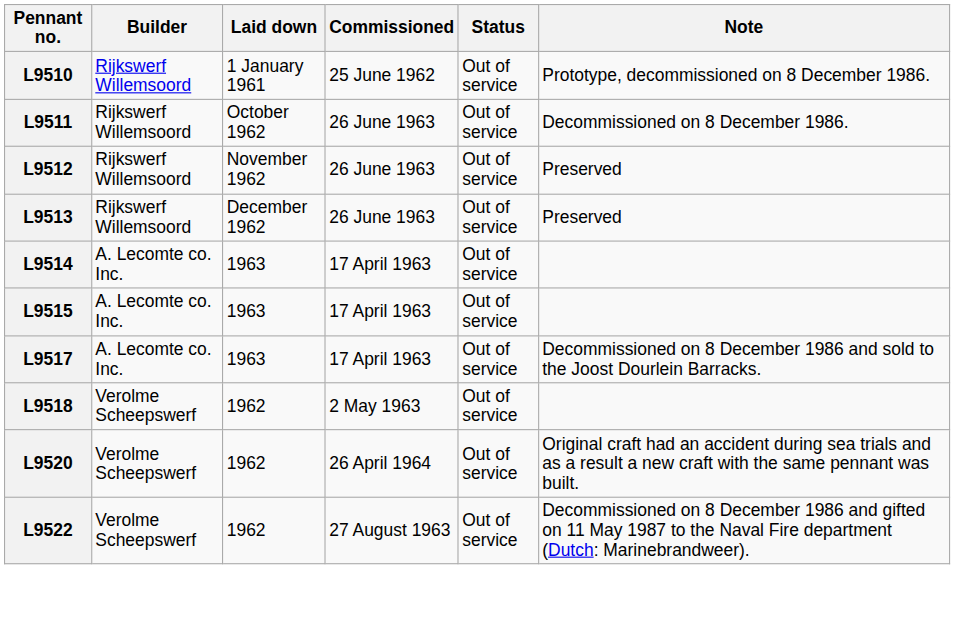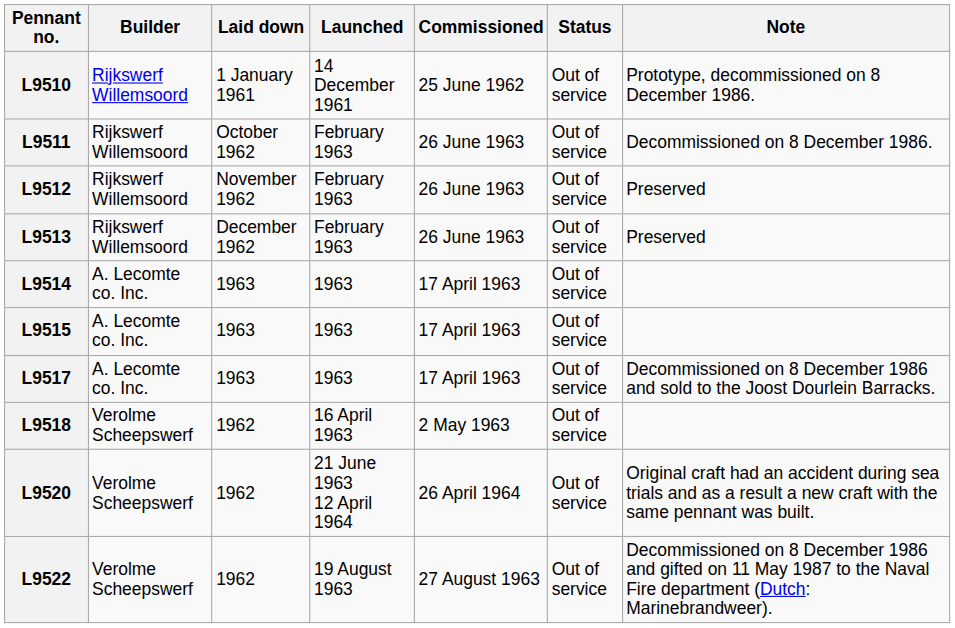+ column: Launched | 14 December 1961 | February 1963 | February 1963 | February 1963 | 1963 | 1963 | 1963 | 16 April 1963 | 21 June 1963 12 April 1964 | 19 August 1963
